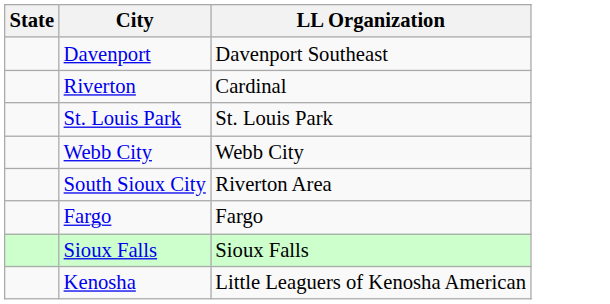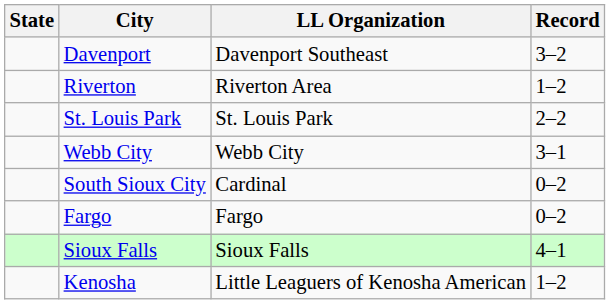+ column: Record | 3–2 | 1–2 | 2–2 | 3–1 | 0–2 | 0–2 | 4–1 | 1–2
Riverton | LL Organization: Cardinal -> Riverton Area
South Sioux City | LL Organization: Riverton Area -> Cardinal
